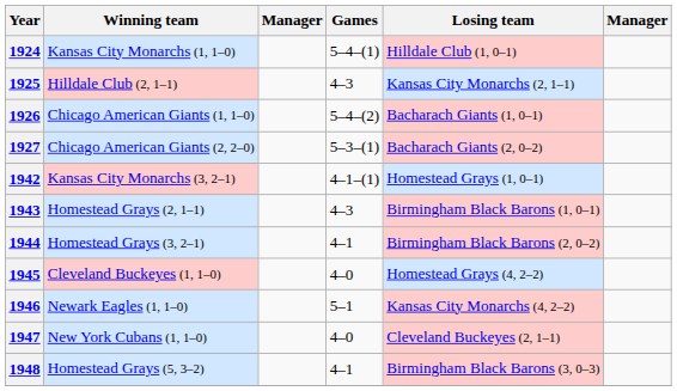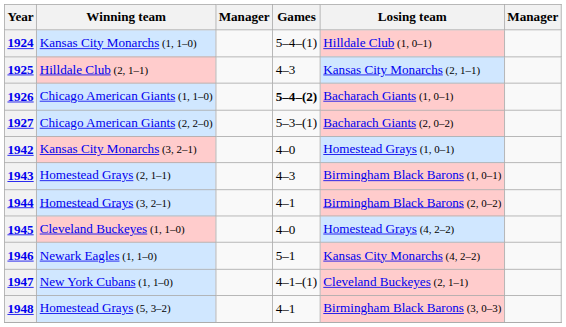1926 | Games: normal -> bold
1942 | Games: 4–1–(1) -> 4–0
1947 | Games: 4–0 -> 4–1–(1)
